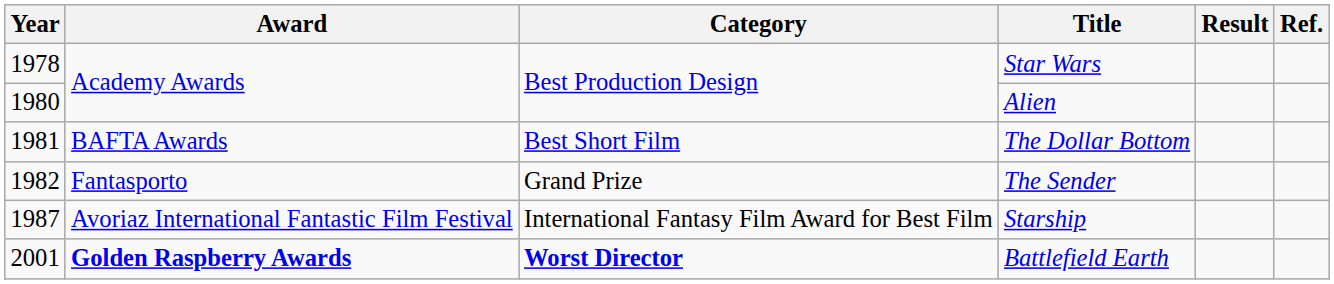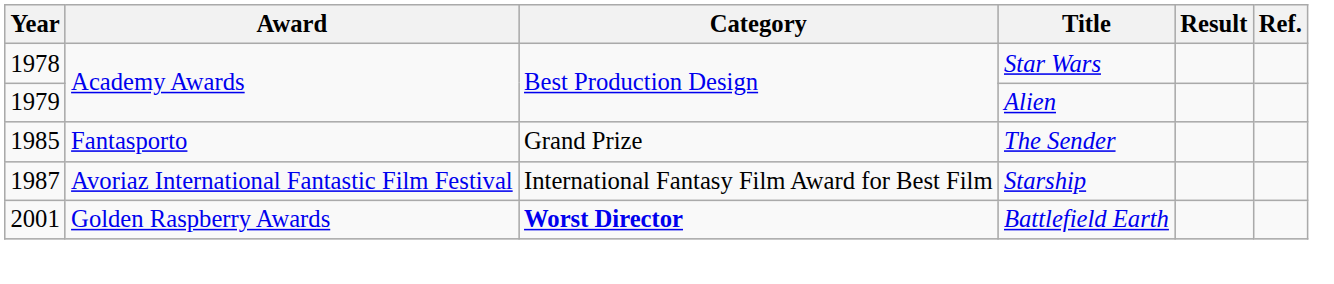Alien | Year: 1980 -> 1979
- row: 1981 | BAFTA Awards | Best Short Film | The Dollar Bottom
The Sender | Year: 1982 -> 1985
Battlefield Earth | Award: bold -> normal
